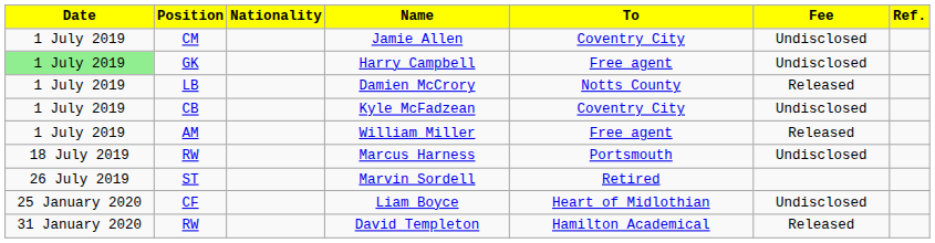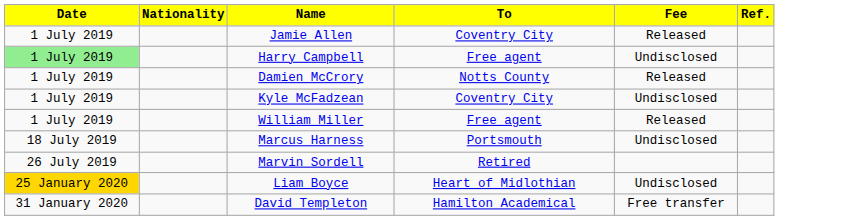- column: Position | CM | GK | LB | CB | AM | RW | ST | CF | RW
Jamie Allen | Fee: Undisclosed -> Released
Liam Boyce | Date: no background -> gold background
David Templeton | Fee: Released -> Free transfer
